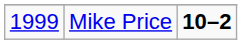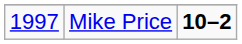Mike Price | column 1: 1999 -> 1997
